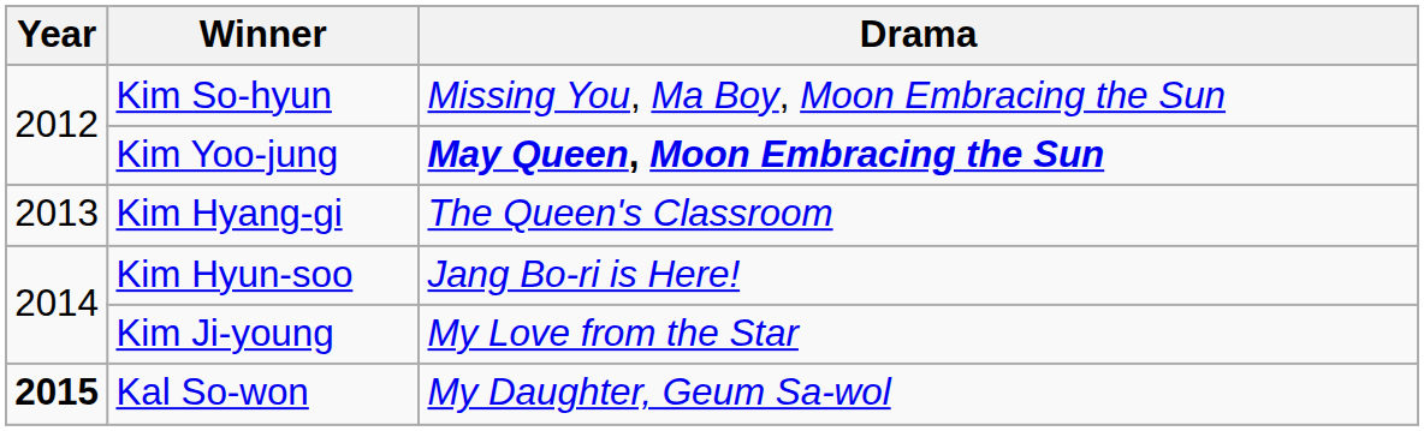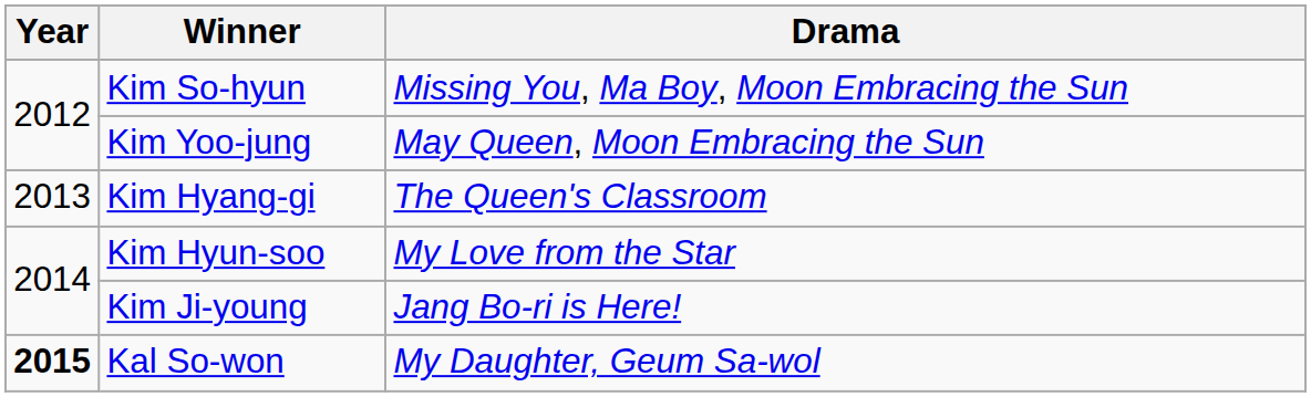Kim Yoo-jung | Drama: bold -> normal
Kim Hyun-soo | Drama: Jang Bo-ri is Here! -> My Love from the Star
Kim Ji-young | Drama: My Love from the Star -> Jang Bo-ri is Here!
